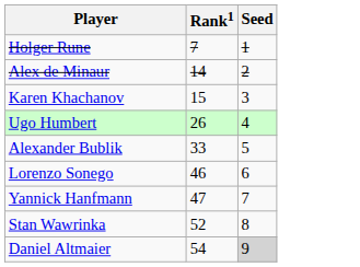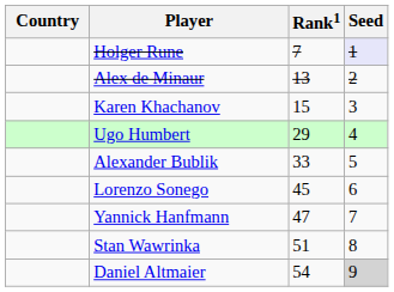+ column: Country
Holger Rune | Seed: no background -> lavender background
Alex de Minaur | Rank1: 14 -> 13
Ugo Humbert | Rank1: 26 -> 29
Lorenzo Sonego | Rank1: 46 -> 45
Stan Wawrinka | Rank1: 52 -> 51
